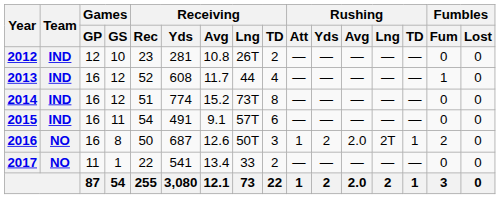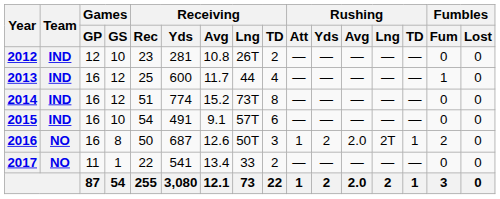2013 | Receiving / Rec: 52 -> 25
2013 | Receiving / Yds: 608 -> 600
2015 | Games / GS: 11 -> 10
